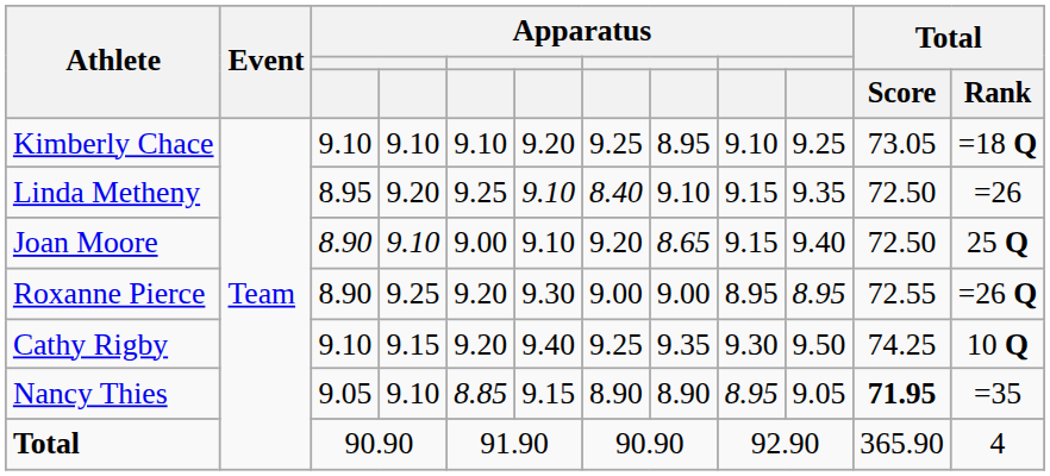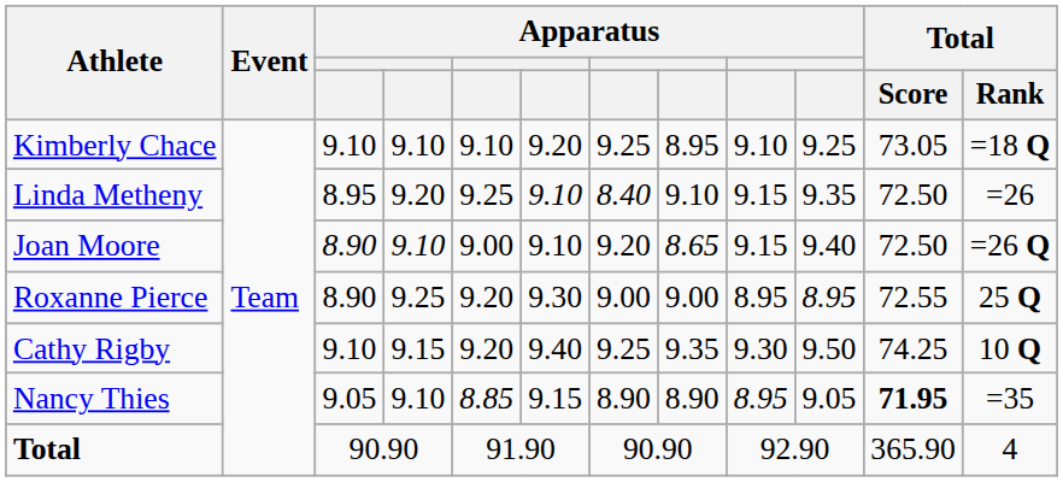Joan Moore | Total / Rank: 25 Q -> =26 Q
Roxanne Pierce | Total / Rank: =26 Q -> 25 Q
